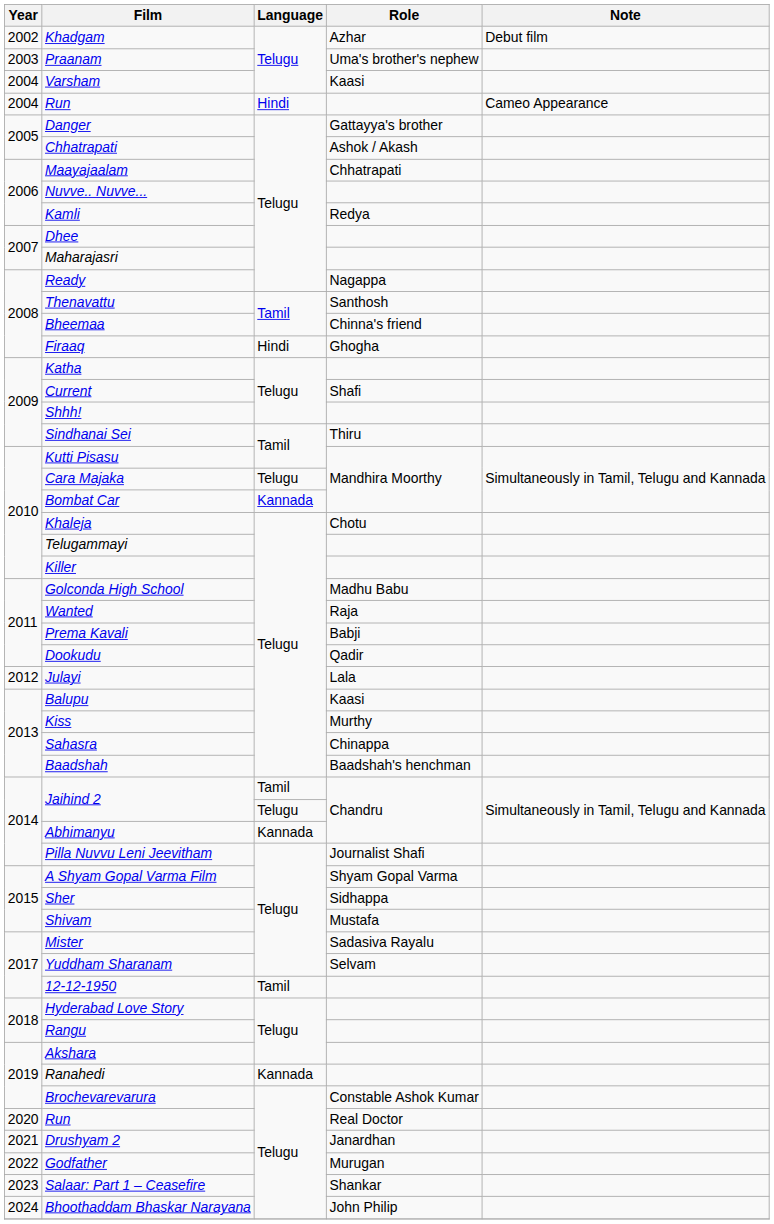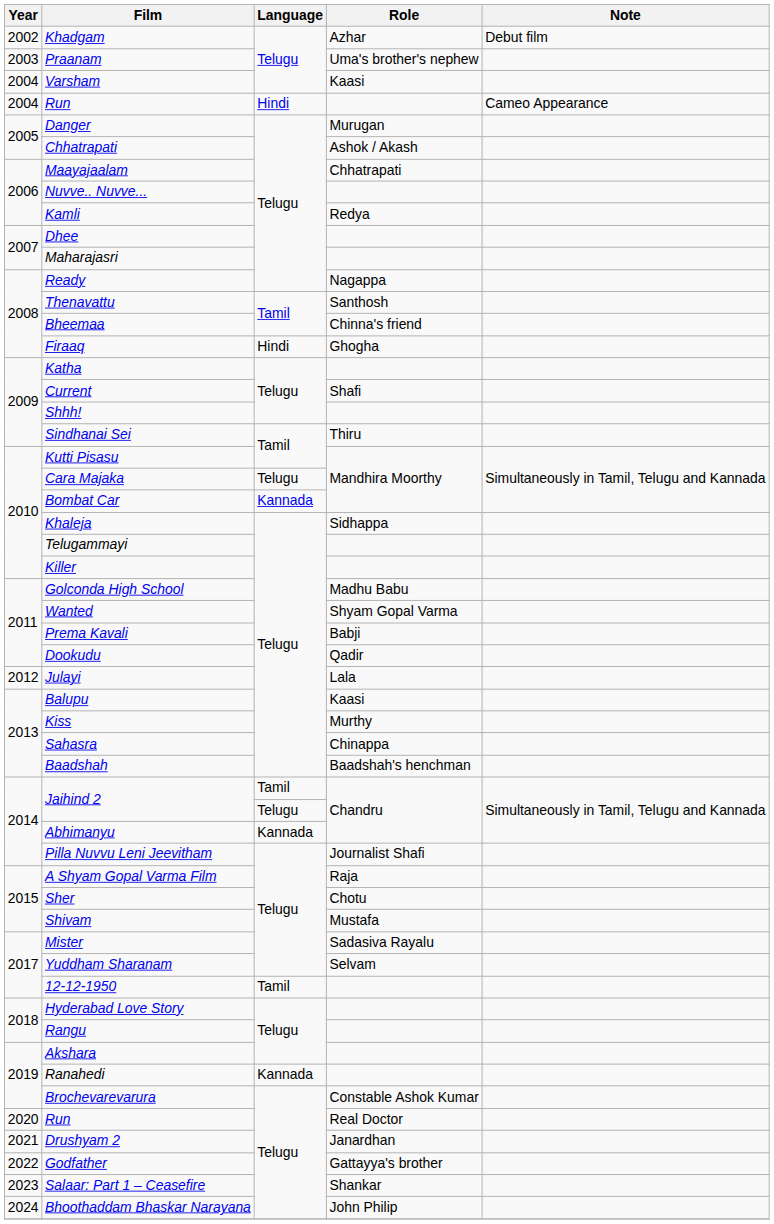Danger | Role: Gattayya's brother -> Murugan
Khaleja | Role: Chotu -> Sidhappa
Wanted | Role: Raja -> Shyam Gopal Varma
A Shyam Gopal Varma Film | Role: Shyam Gopal Varma -> Raja
Sher | Role: Sidhappa -> Chotu
Godfather | Role: Murugan -> Gattayya's brother
